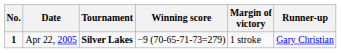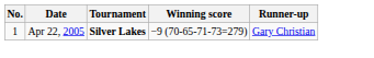- column: Margin of victory | 1 stroke
Apr 22, 2005 | No.: bold -> normal
